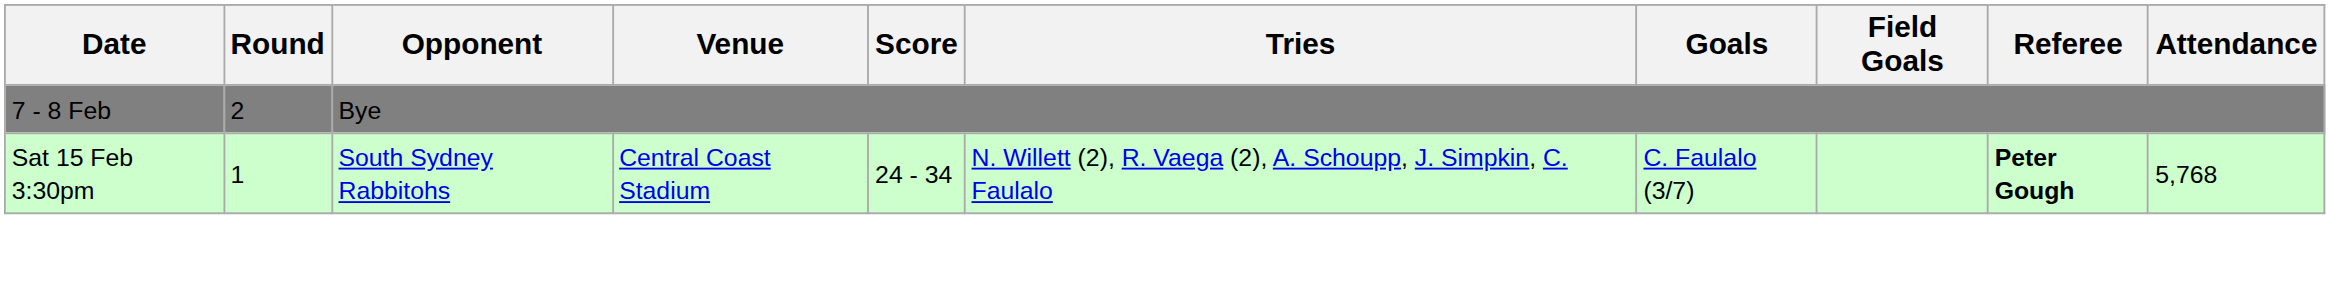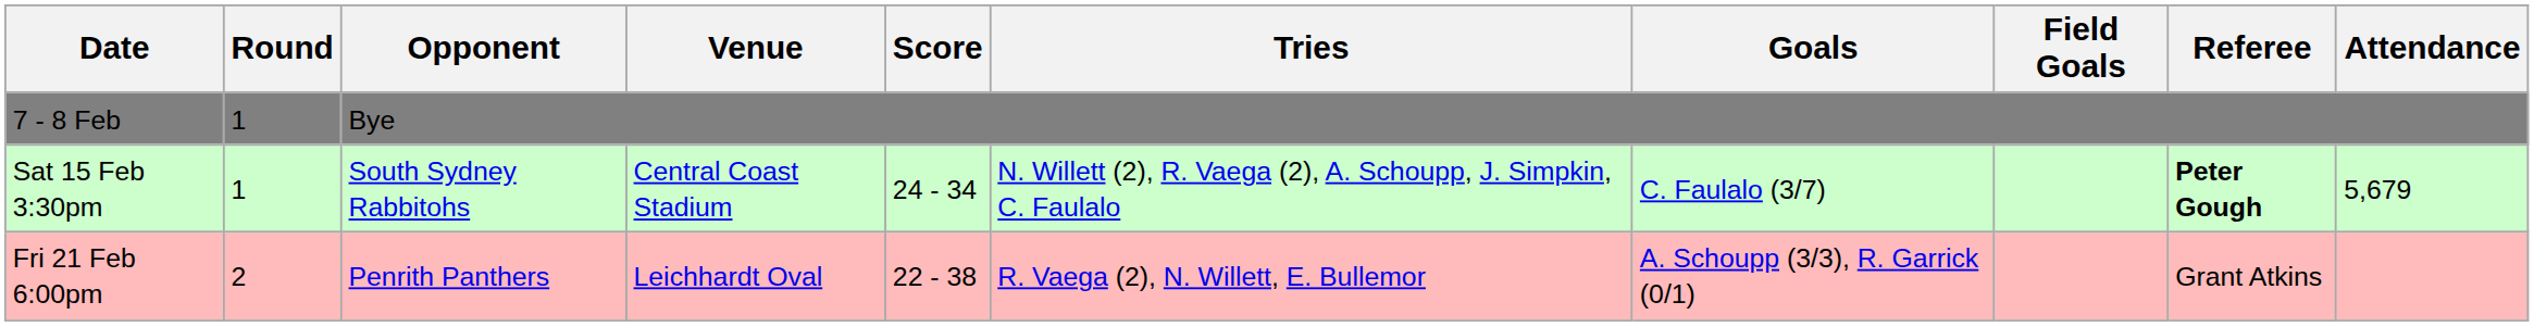7 - 8 Feb | Round: 2 -> 1
Sat 15 Feb 3:30pm | Attendance: 5,768 -> 5,679
+ row: Fri 21 Feb 6:00pm | 2 | Penrith Panthers | Leichhardt Oval | 22 - 38 | R. Vaega (2), N. Willett, E. Bullemor | A. Schoupp (3/3), R. Garrick (0/1) | Grant Atkins
